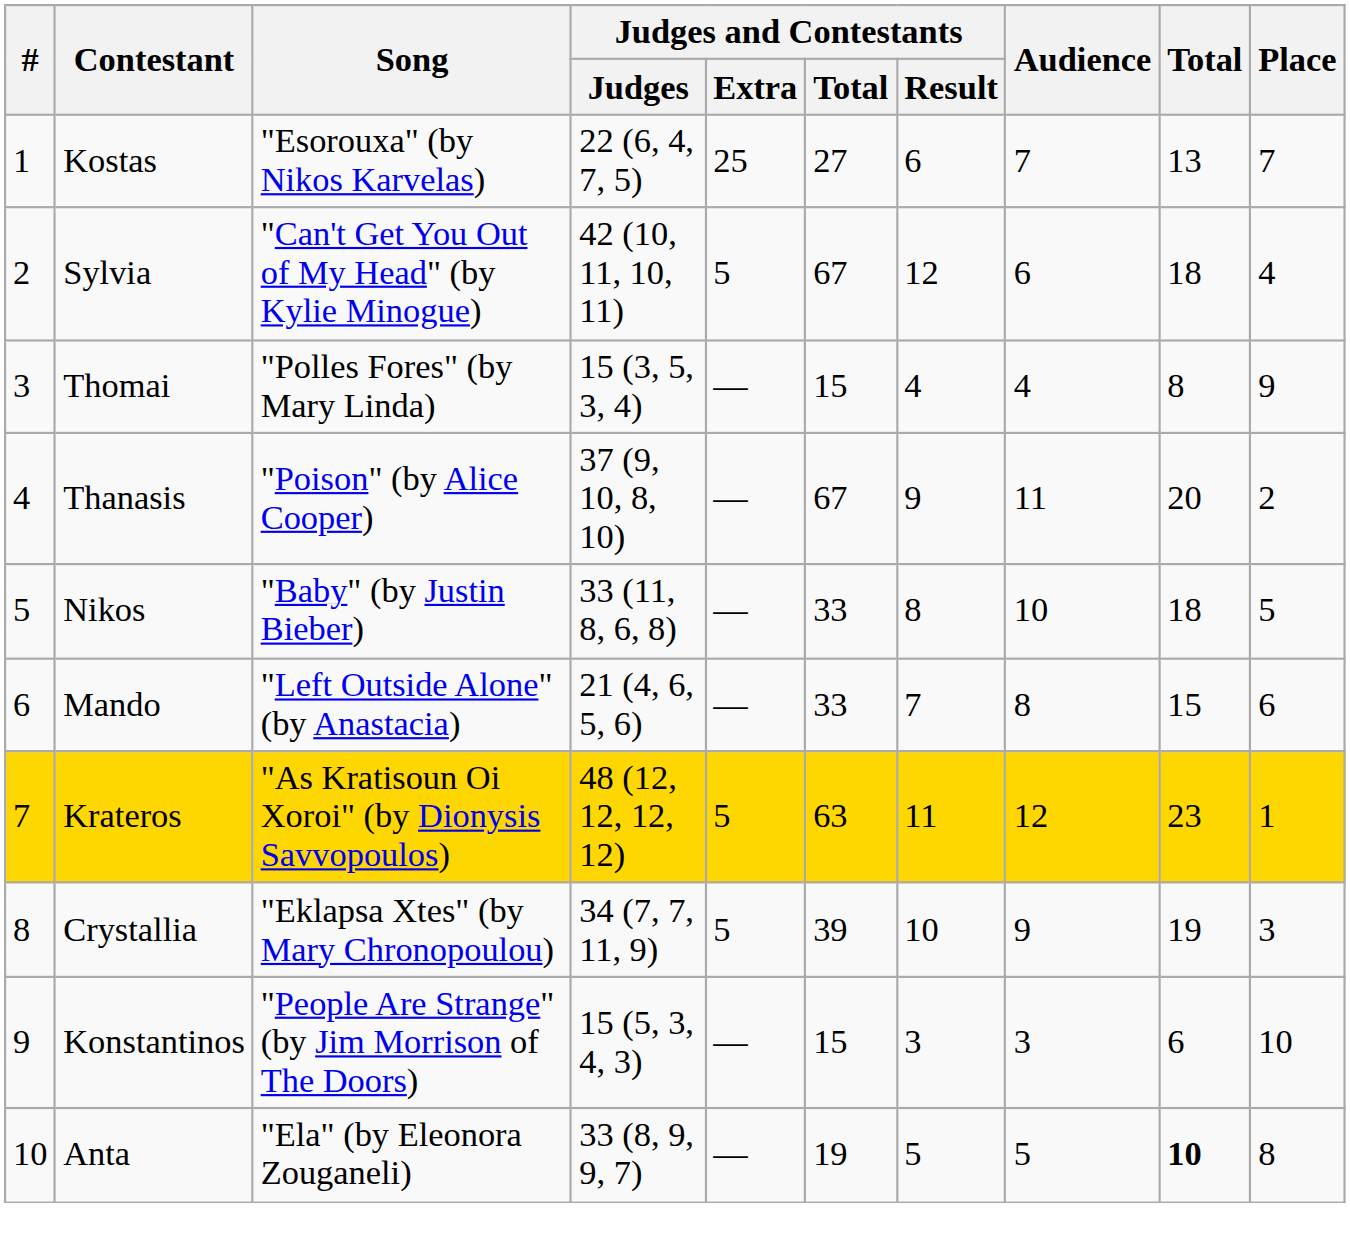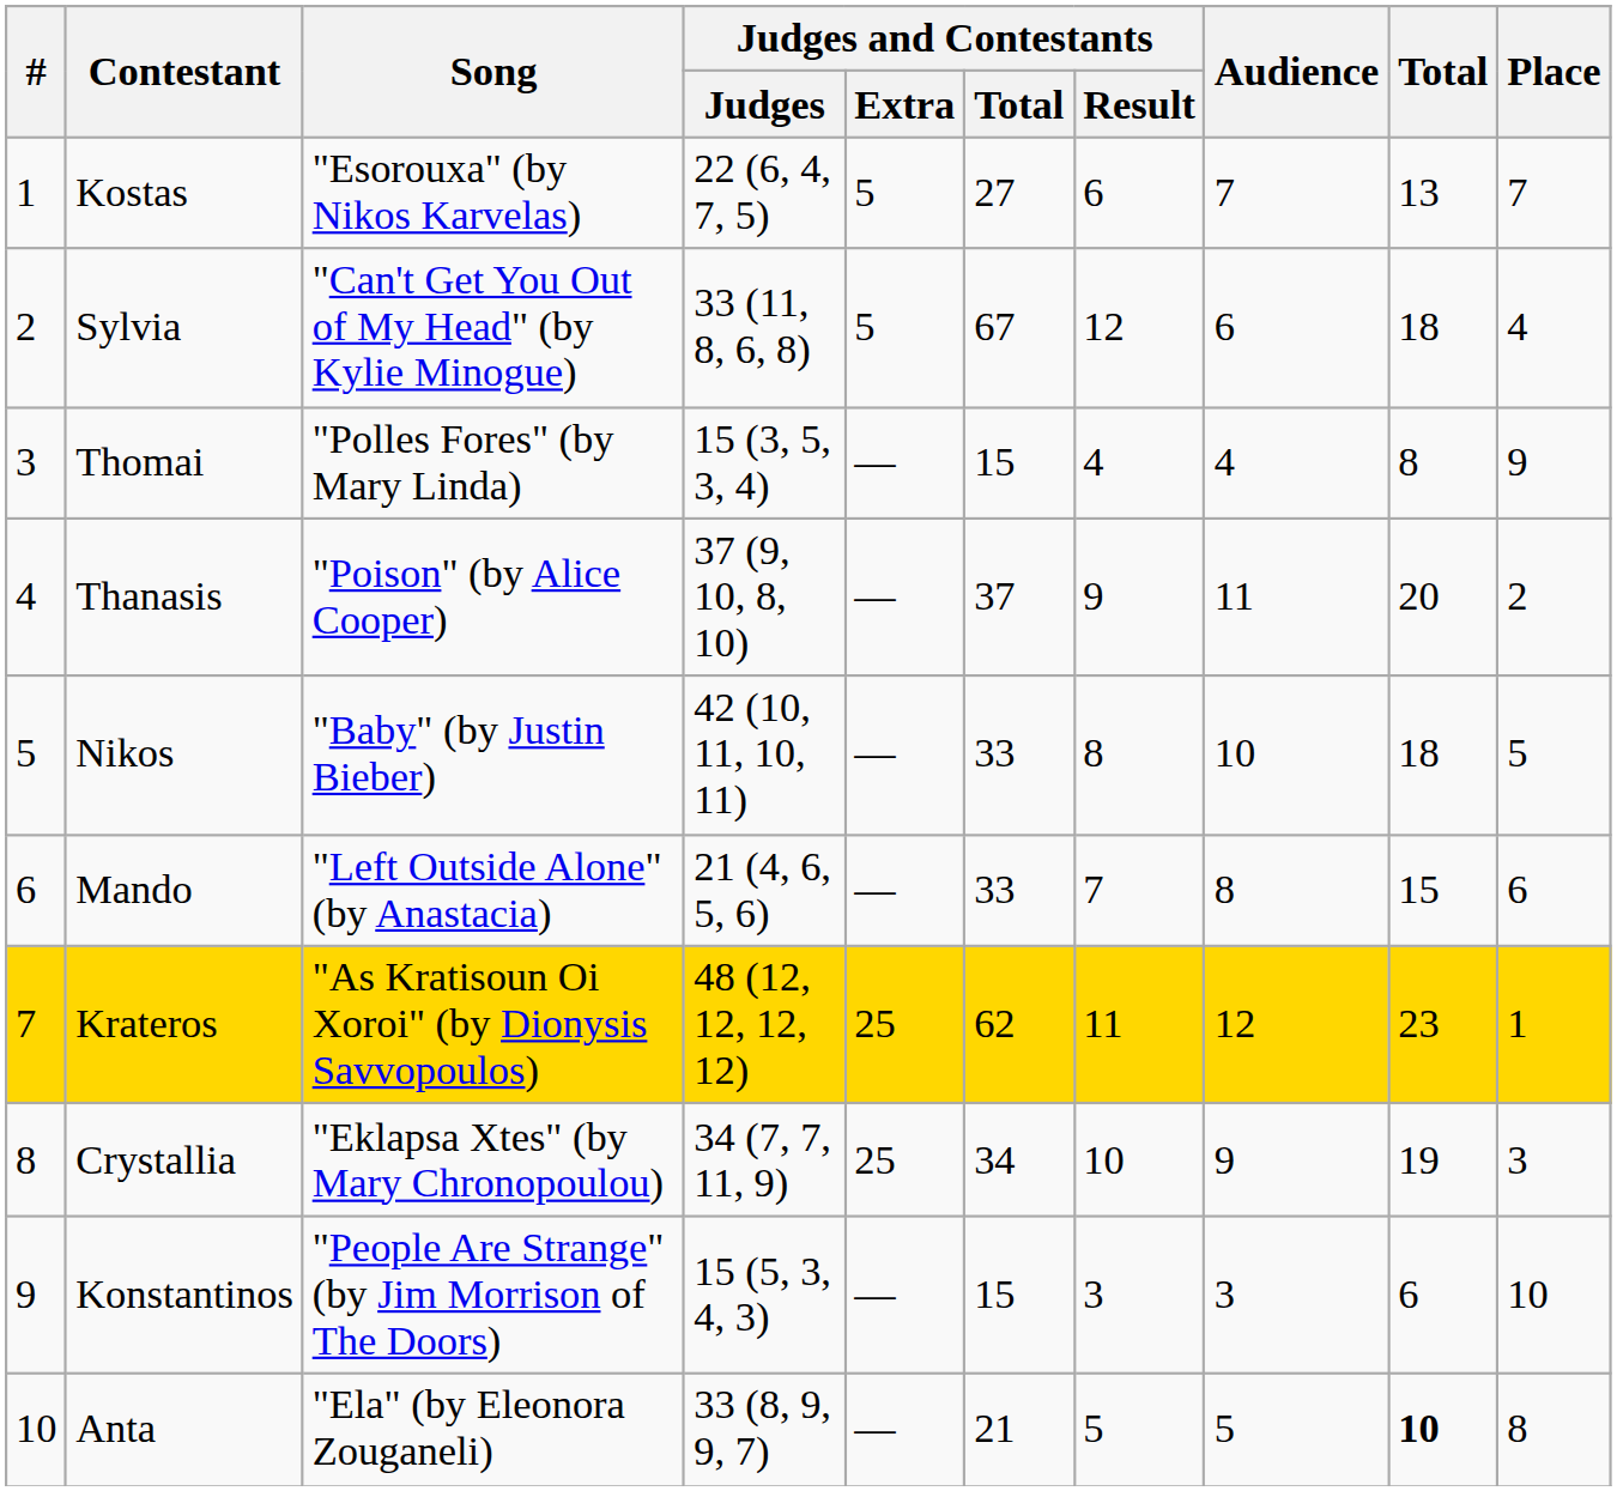Kostas | Judges and Contestants / Extra: 25 -> 5
Sylvia | Judges and Contestants / Judges: 42 (10, 11, 10, 11) -> 33 (11, 8, 6, 8)
Thanasis | Judges and Contestants / Total: 67 -> 37
Nikos | Judges and Contestants / Judges: 33 (11, 8, 6, 8) -> 42 (10, 11, 10, 11)
Krateros | Judges and Contestants / Extra: 5 -> 25
Krateros | Judges and Contestants / Total: 63 -> 62
Crystallia | Judges and Contestants / Extra: 5 -> 25
Crystallia | Judges and Contestants / Total: 39 -> 34
Anta | Judges and Contestants / Total: 19 -> 21
